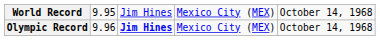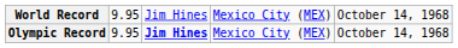Olympic Record | column 2: 9.96 -> 9.95
